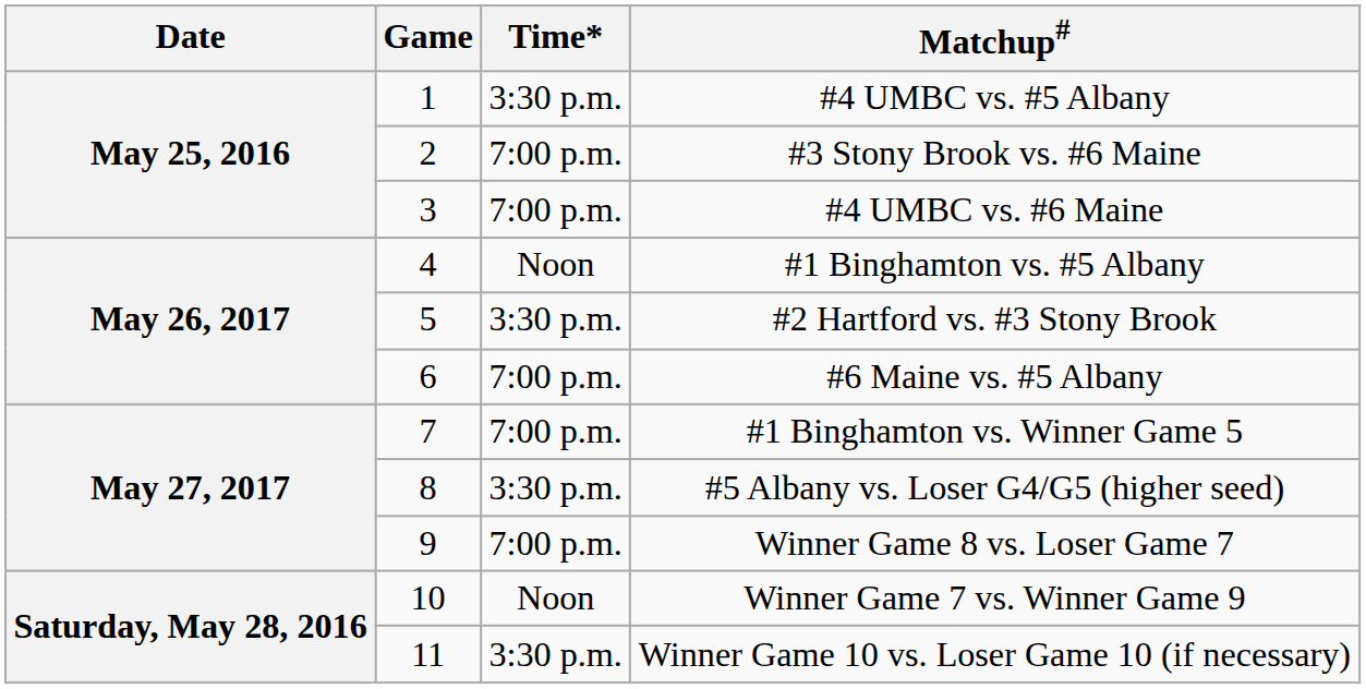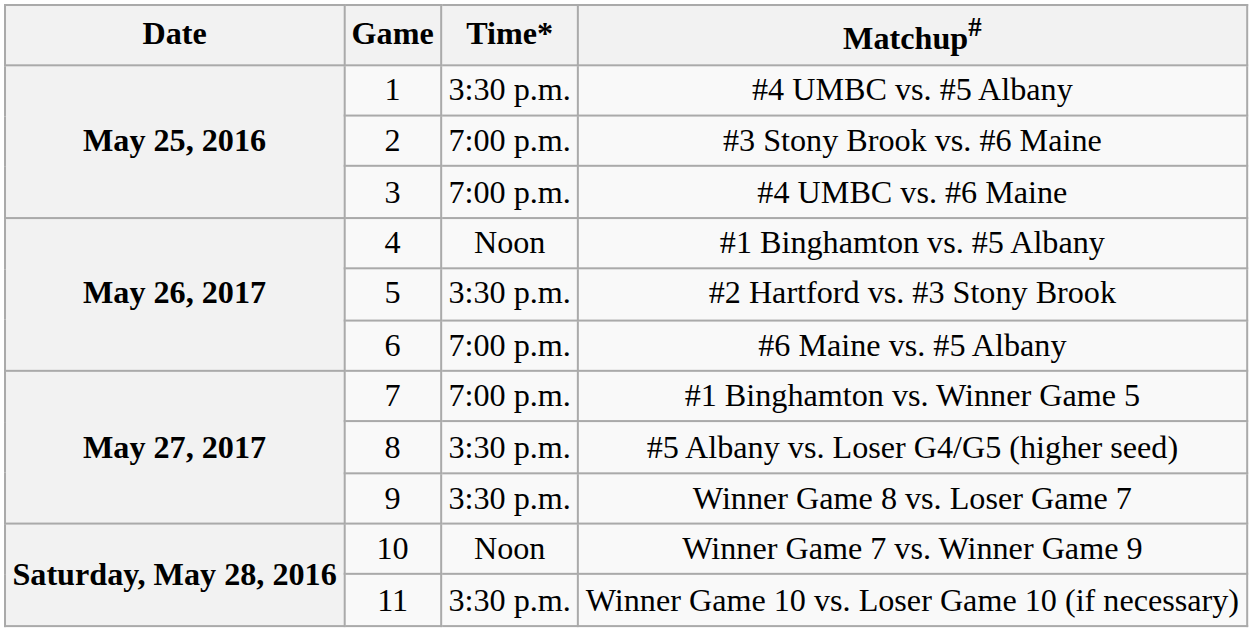Winner Game 8 vs. Loser Game 7 | Time*: 7:00 p.m. -> 3:30 p.m.
